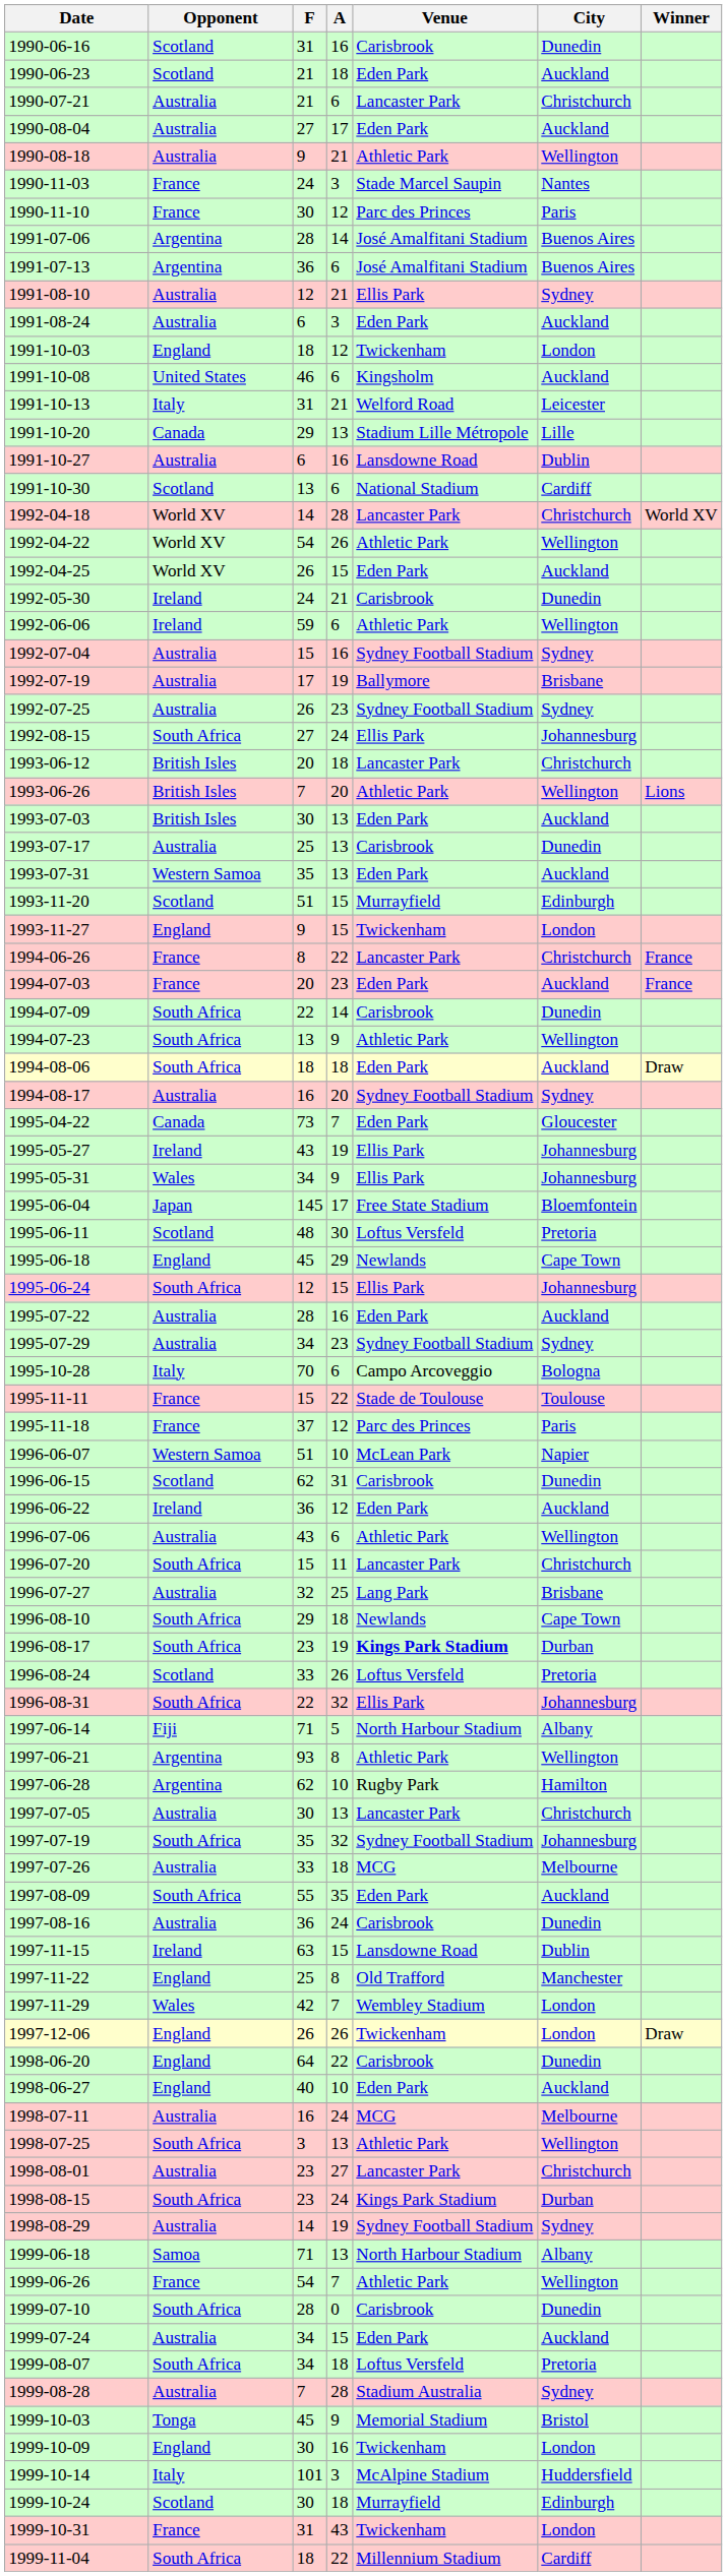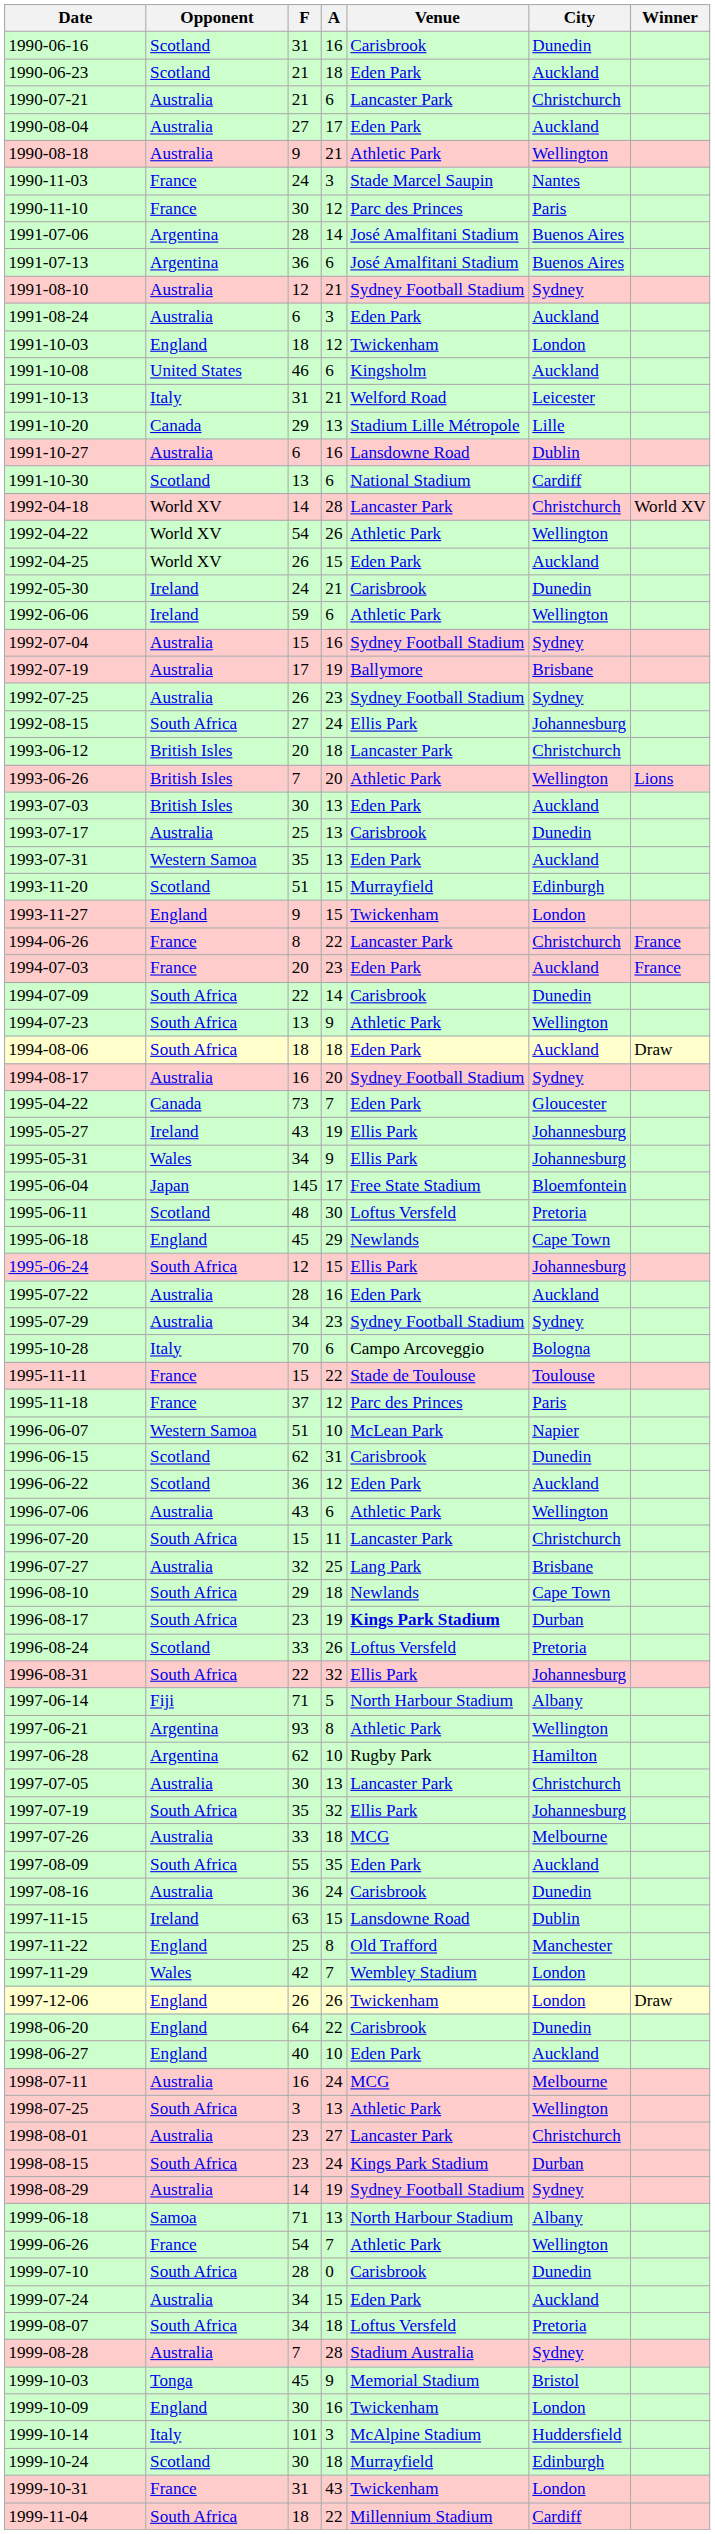1991-08-10 | Venue: Ellis Park -> Sydney Football Stadium
1996-06-22 | Opponent: Ireland -> Scotland
1997-07-19 | Venue: Sydney Football Stadium -> Ellis Park
